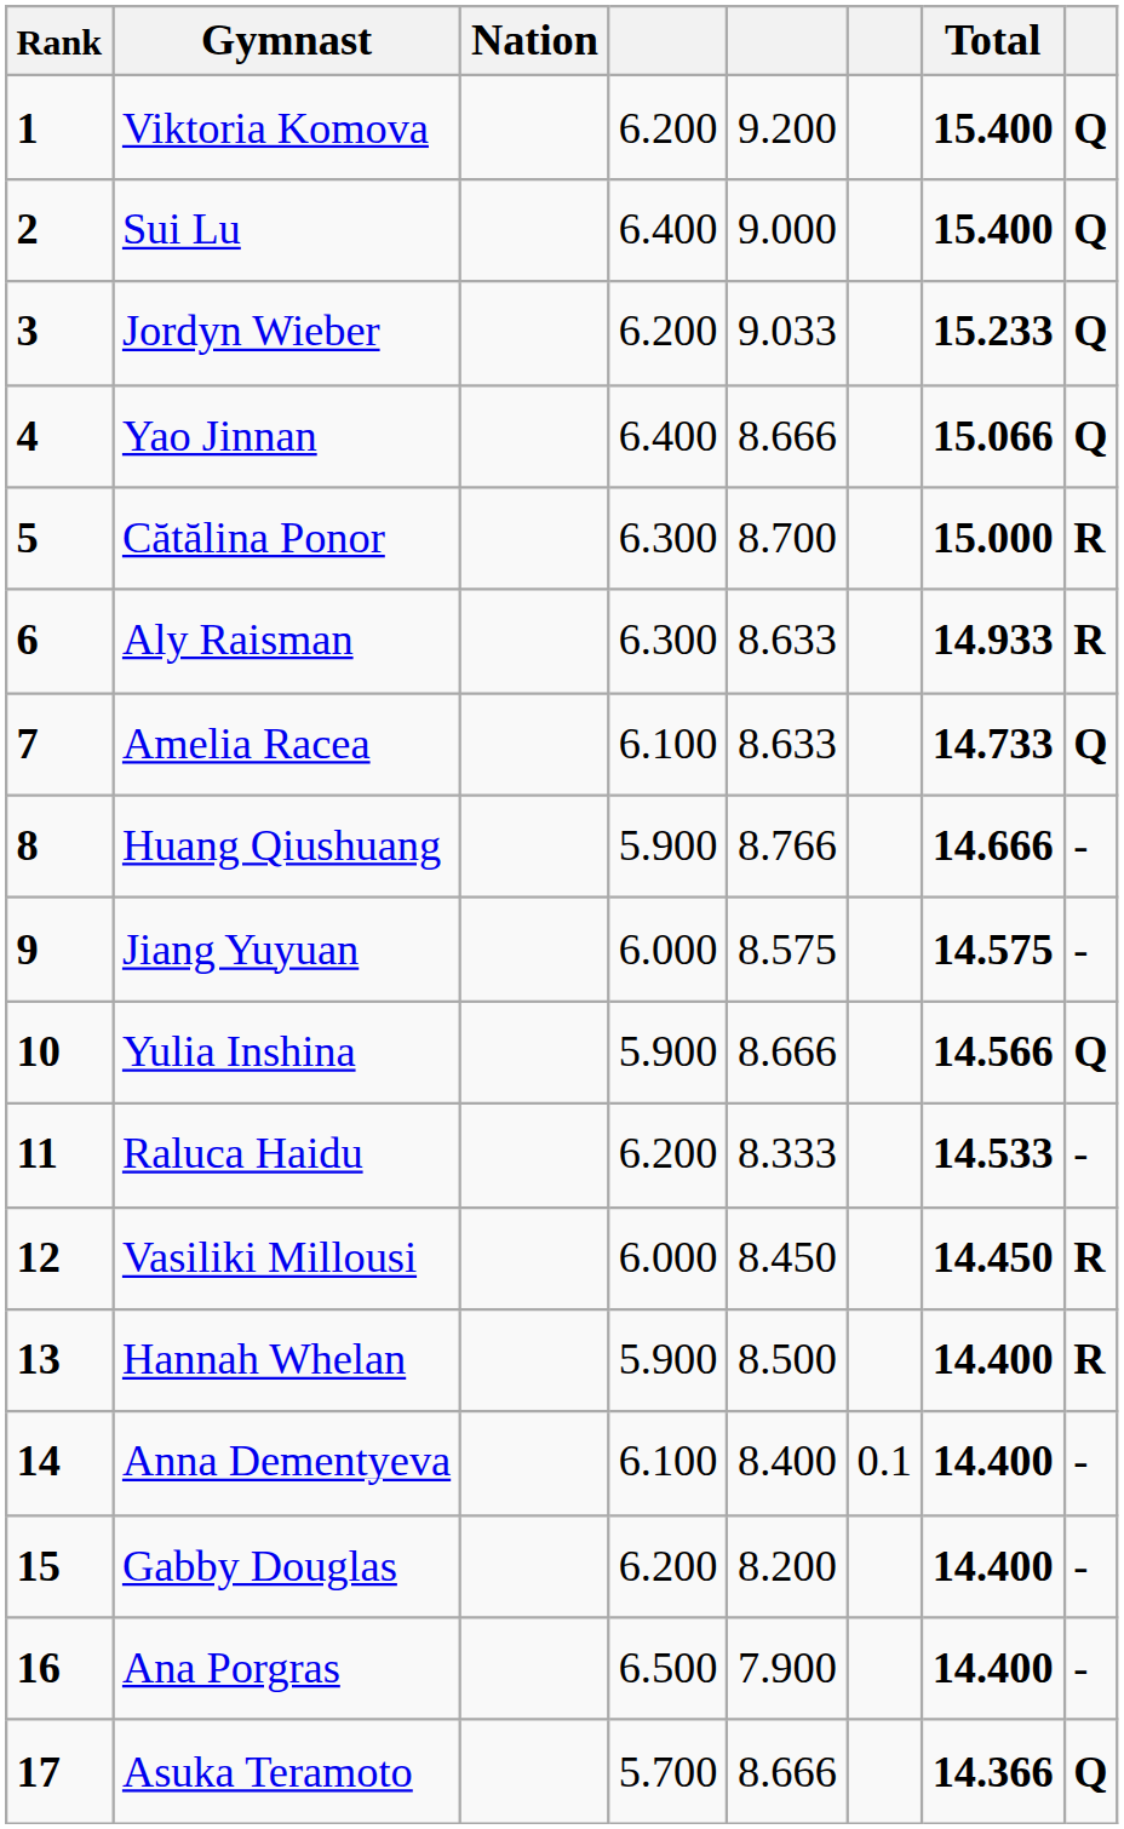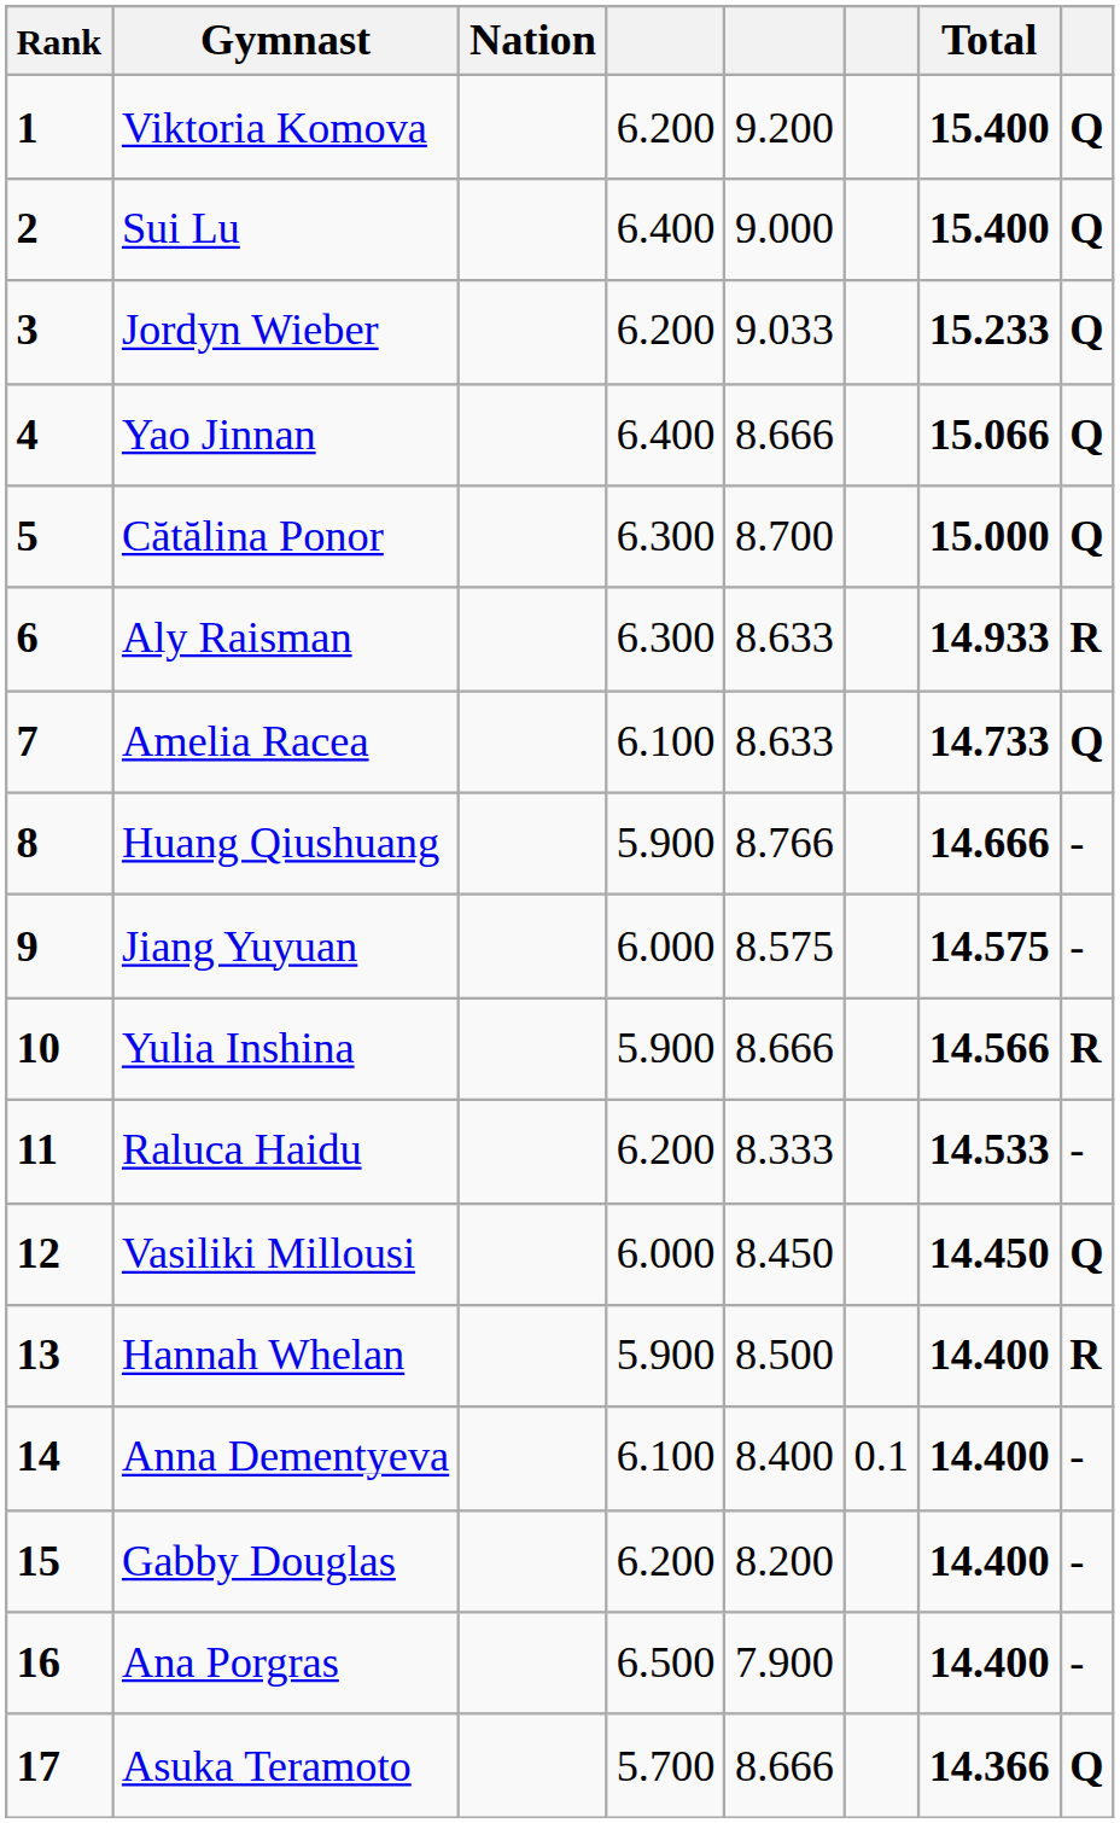Cătălina Ponor | column 8: R -> Q
Yulia Inshina | column 8: Q -> R
Vasiliki Millousi | column 8: R -> Q
